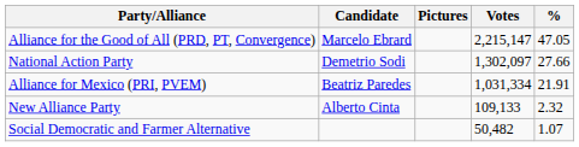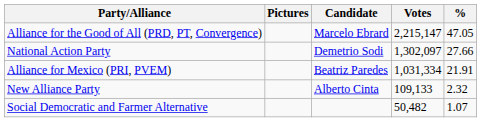columns swapped: Pictures <-> Candidate
